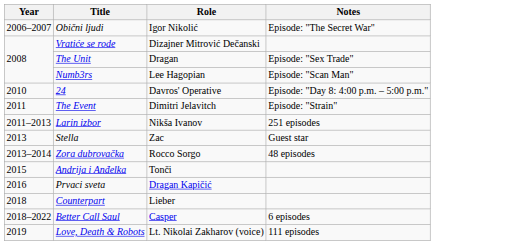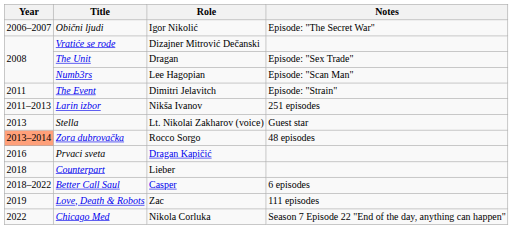- row: 2010 | 24 | Davros' Operative | Episode: "Day 8: 4:00 p.m. – 5:00 p.m."
Stella | Role: Zac -> Lt. Nikolai Zakharov (voice)
Zora dubrovačka | Year: no background -> lightsalmon background
- row: 2015 | Andrija i Anđelka | Tonči
Love, Death & Robots | Role: Lt. Nikolai Zakharov (voice) -> Zac
+ row: 2022 | Chicago Med | Nikola Corluka | Season 7 Episode 22 "End of the day, anything can happen"
